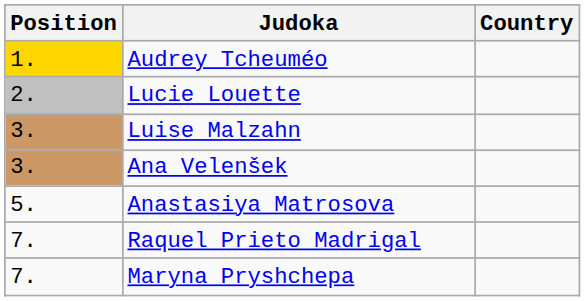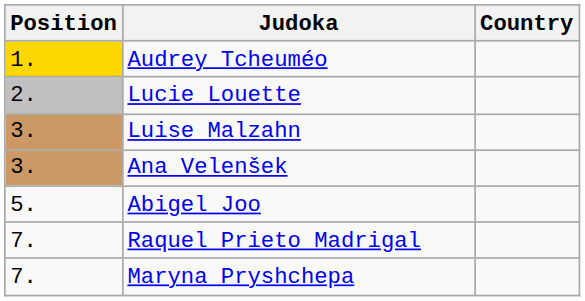+ row: 5. | Abigel Joo
- row: 5. | Anastasiya Matrosova
